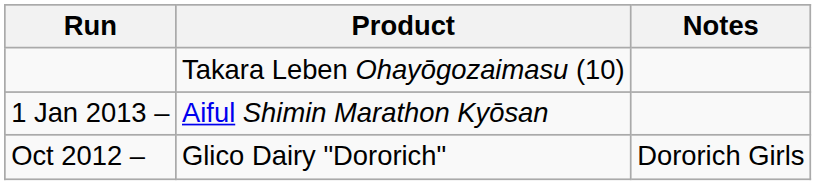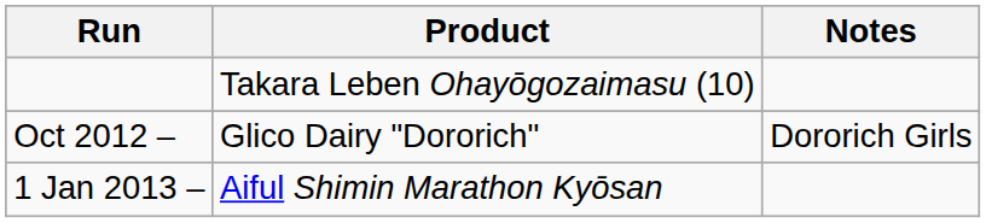rows swapped: Oct 2012 – <-> 1 Jan 2013 –
